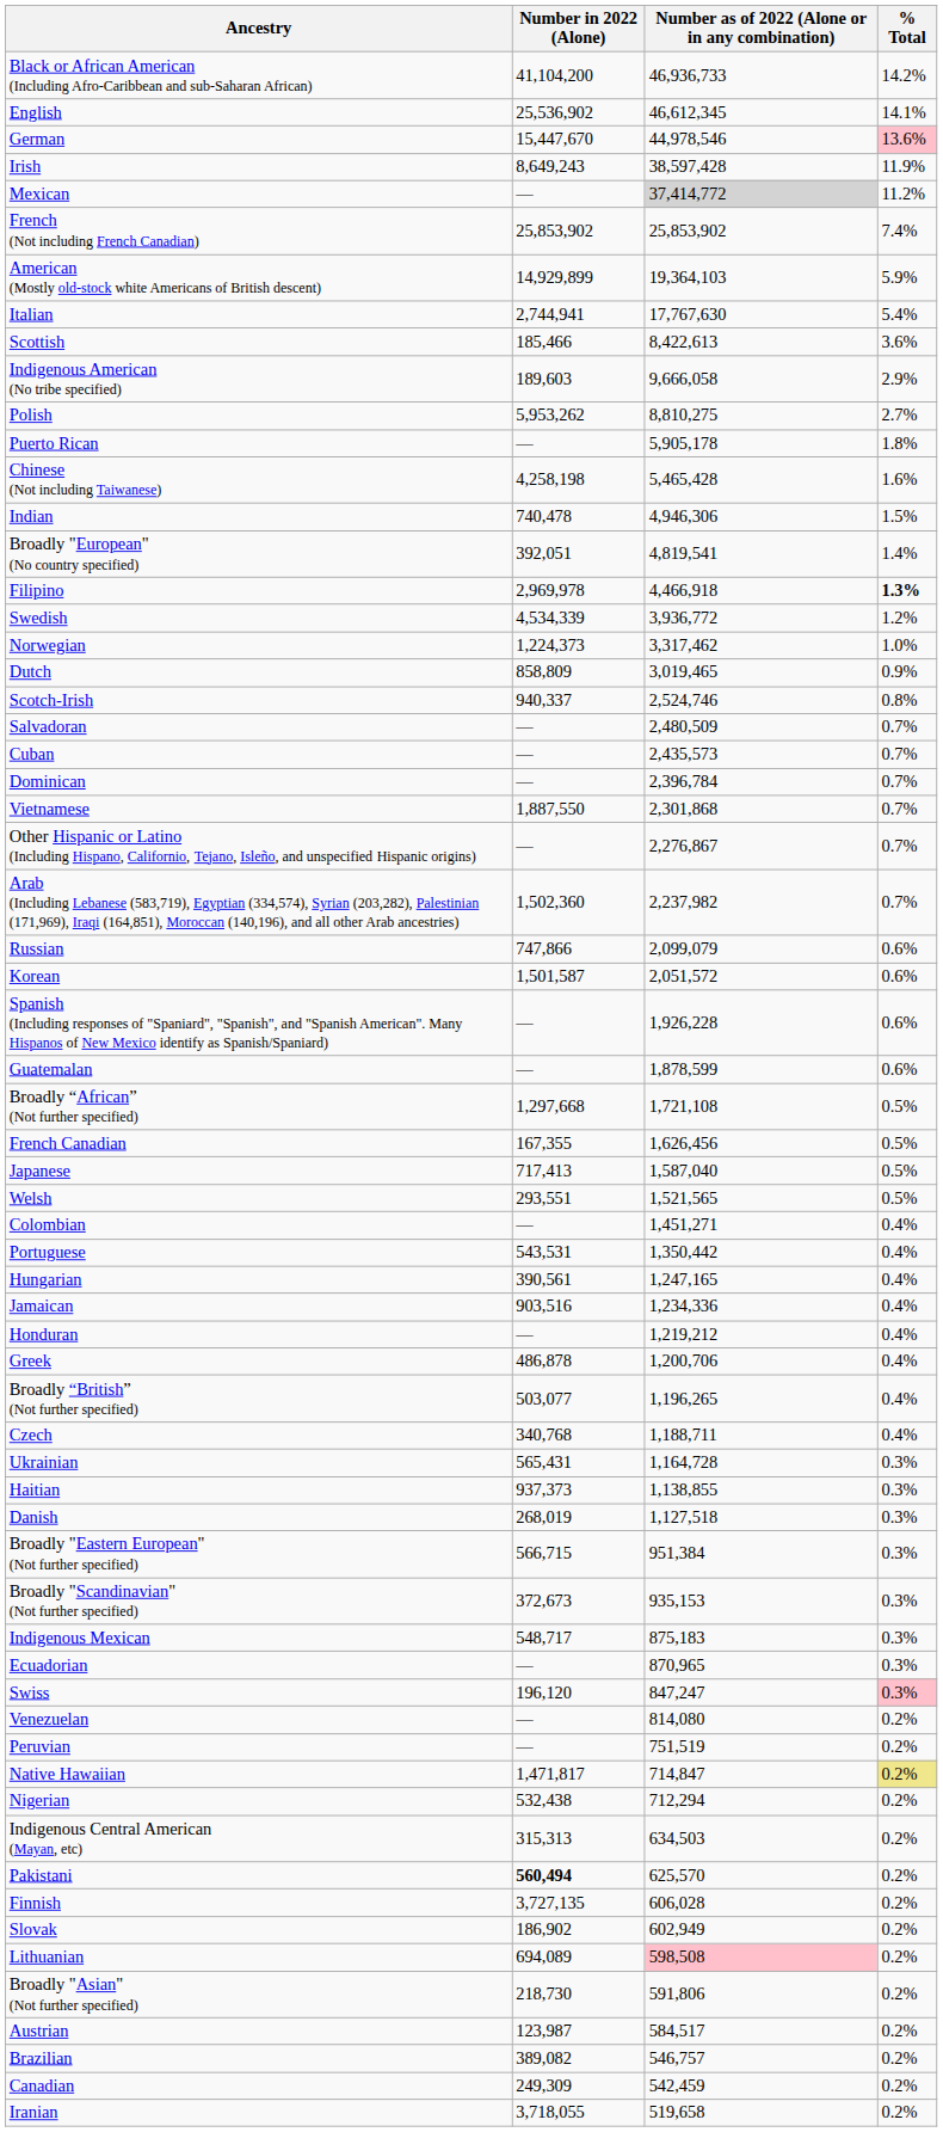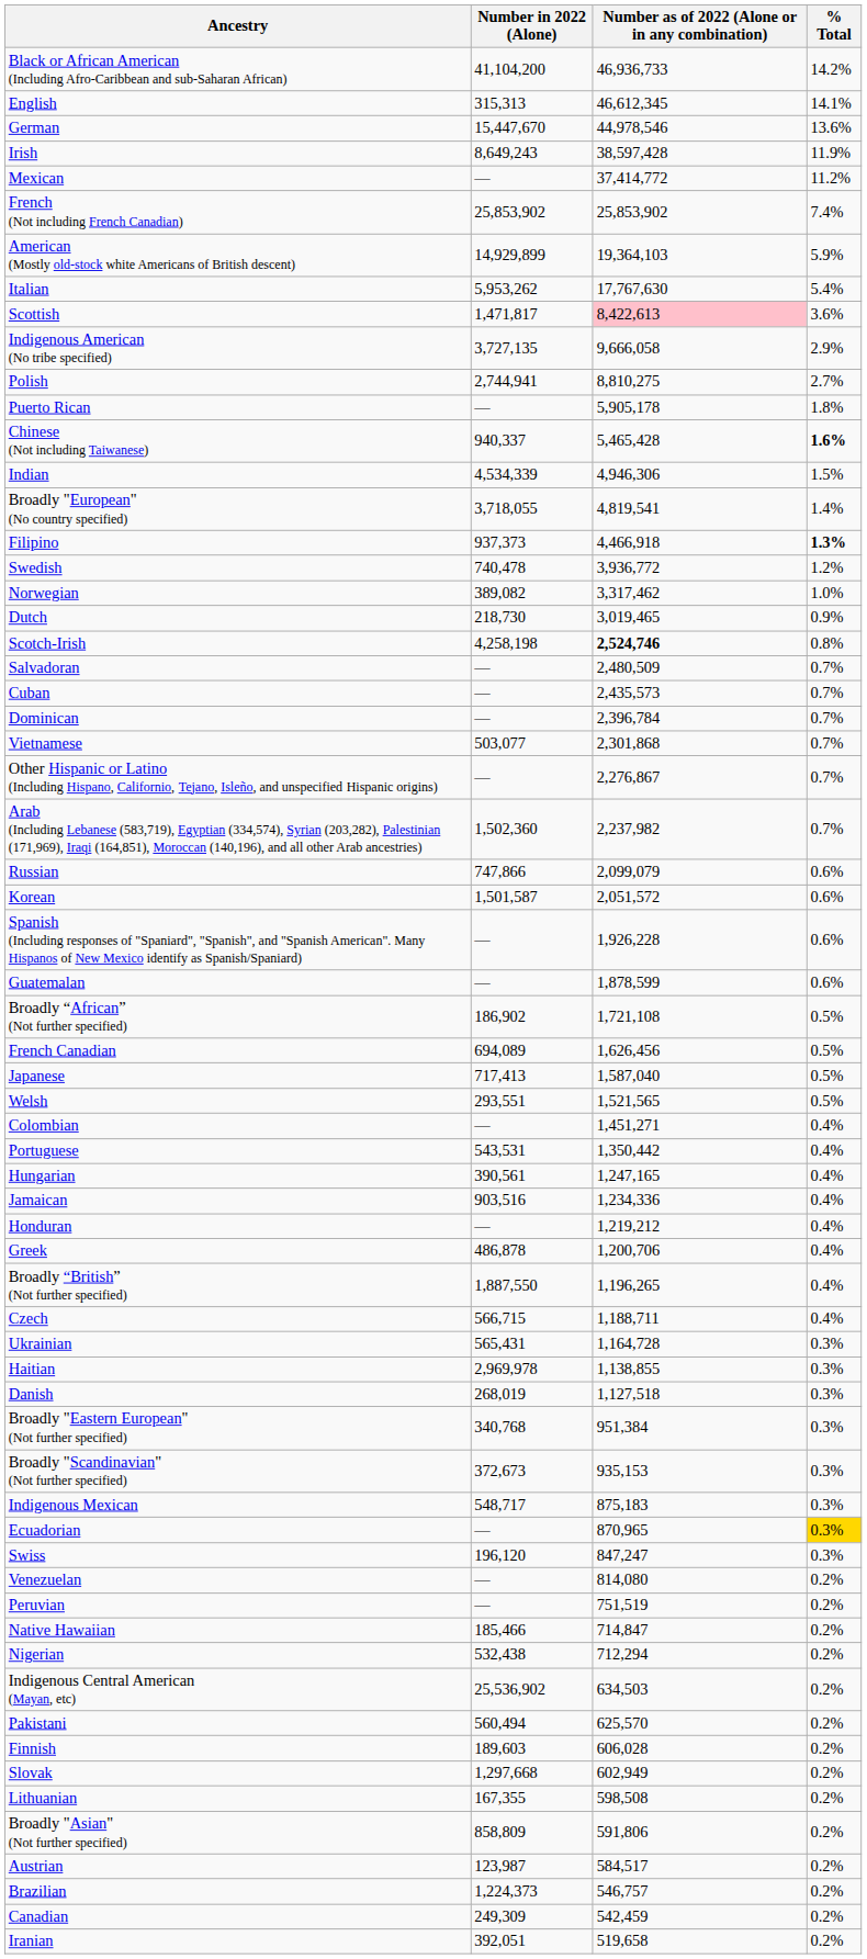English | Number in 2022 (Alone): 25,536,902 -> 315,313
German | % Total: pink background -> no background
Mexican | Number as of 2022 (Alone or in any combination): lightgrey background -> no background
Italian | Number in 2022 (Alone): 2,744,941 -> 5,953,262
Scottish | Number in 2022 (Alone): 185,466 -> 1,471,817
Scottish | Number as of 2022 (Alone or in any combination): no background -> pink background
Indigenous American (No tribe specified) | Number in 2022 (Alone): 189,603 -> 3,727,135
Polish | Number in 2022 (Alone): 5,953,262 -> 2,744,941
Chinese (Not including Taiwanese) | Number in 2022 (Alone): 4,258,198 -> 940,337
Chinese (Not including Taiwanese) | % Total: normal -> bold
Indian | Number in 2022 (Alone): 740,478 -> 4,534,339
Broadly "European" (No country specified) | Number in 2022 (Alone): 392,051 -> 3,718,055
Filipino | Number in 2022 (Alone): 2,969,978 -> 937,373
Swedish | Number in 2022 (Alone): 4,534,339 -> 740,478
Norwegian | Number in 2022 (Alone): 1,224,373 -> 389,082
Dutch | Number in 2022 (Alone): 858,809 -> 218,730
Scotch-Irish | Number in 2022 (Alone): 940,337 -> 4,258,198
Scotch-Irish | Number as of 2022 (Alone or in any combination): normal -> bold
Vietnamese | Number in 2022 (Alone): 1,887,550 -> 503,077
Broadly “African” (Not further specified) | Number in 2022 (Alone): 1,297,668 -> 186,902
French Canadian | Number in 2022 (Alone): 167,355 -> 694,089
Broadly “British” (Not further specified) | Number in 2022 (Alone): 503,077 -> 1,887,550
Czech | Number in 2022 (Alone): 340,768 -> 566,715
Haitian | Number in 2022 (Alone): 937,373 -> 2,969,978
Broadly "Eastern European" (Not further specified) | Number in 2022 (Alone): 566,715 -> 340,768
Ecuadorian | % Total: no background -> gold background
Swiss | % Total: pink background -> no background
Native Hawaiian | Number in 2022 (Alone): 1,471,817 -> 185,466
Native Hawaiian | % Total: khaki background -> no background
Indigenous Central American (Mayan, etc) | Number in 2022 (Alone): 315,313 -> 25,536,902
Pakistani | Number in 2022 (Alone): bold -> normal
Finnish | Number in 2022 (Alone): 3,727,135 -> 189,603
Slovak | Number in 2022 (Alone): 186,902 -> 1,297,668
Lithuanian | Number in 2022 (Alone): 694,089 -> 167,355
Lithuanian | Number as of 2022 (Alone or in any combination): pink background -> no background
Broadly "Asian" (Not further specified) | Number in 2022 (Alone): 218,730 -> 858,809
Brazilian | Number in 2022 (Alone): 389,082 -> 1,224,373
Iranian | Number in 2022 (Alone): 3,718,055 -> 392,051
